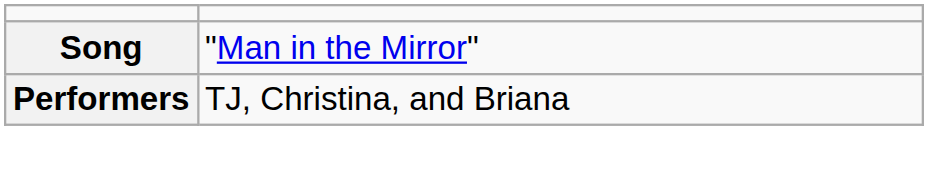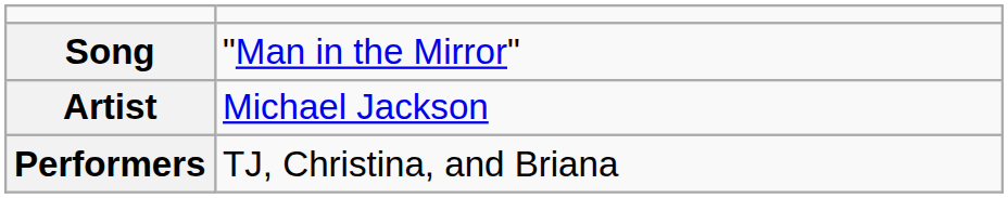+ row: Artist | Michael Jackson
